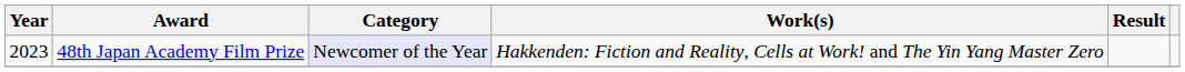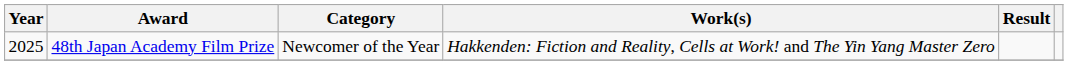48th Japan Academy Film Prize | Year: 2023 -> 2025
48th Japan Academy Film Prize | Category: lavender background -> no background
